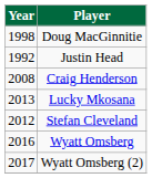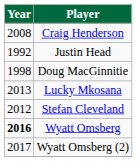rows swapped: Doug MacGinnitie <-> Craig Henderson
Wyatt Omsberg | Year: normal -> bold
